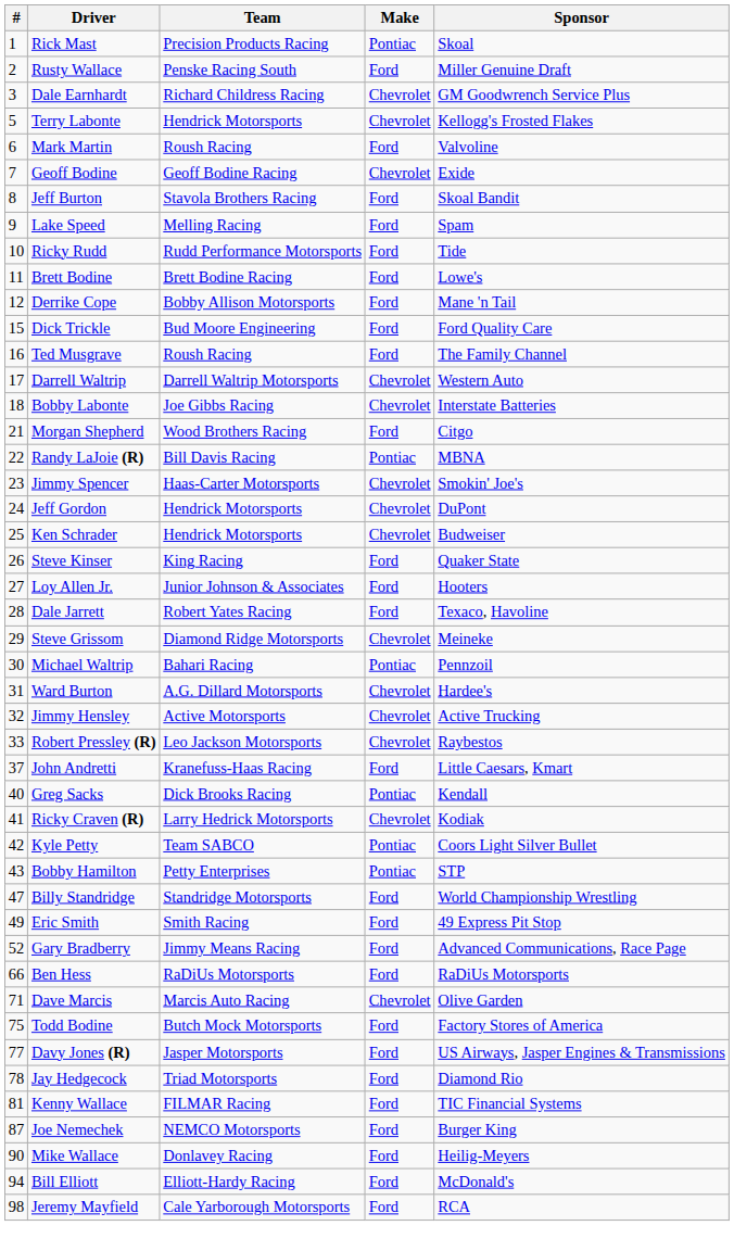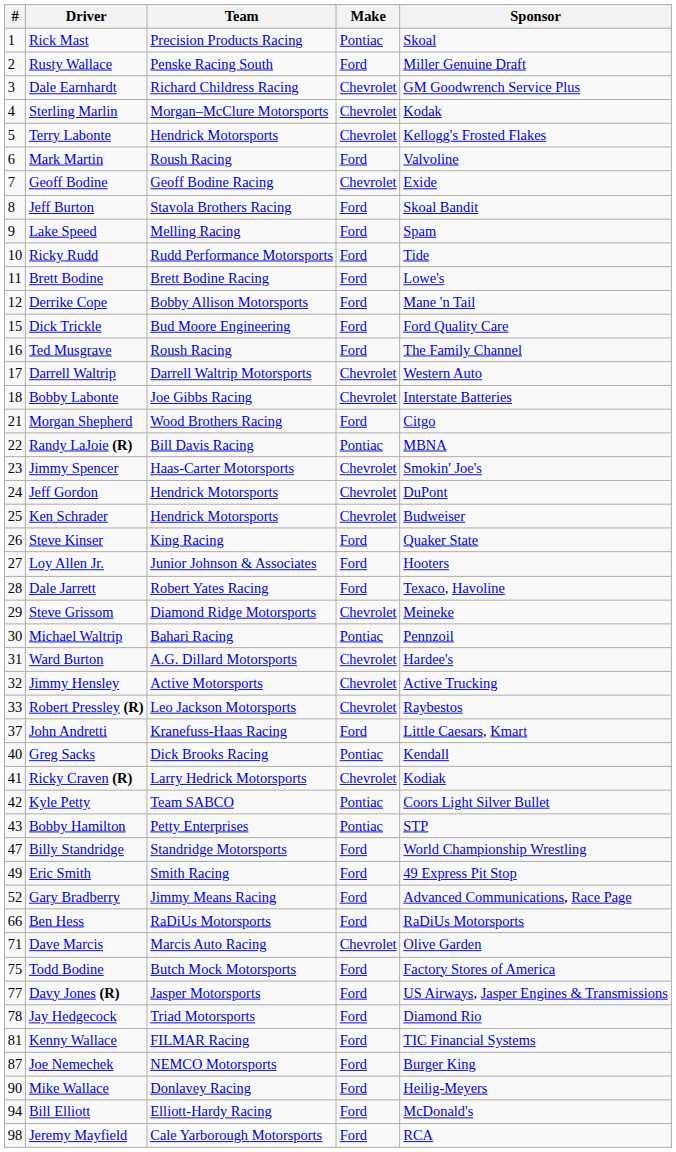+ row: 4 | Sterling Marlin | Morgan–McClure Motorsports | Chevrolet | Kodak
